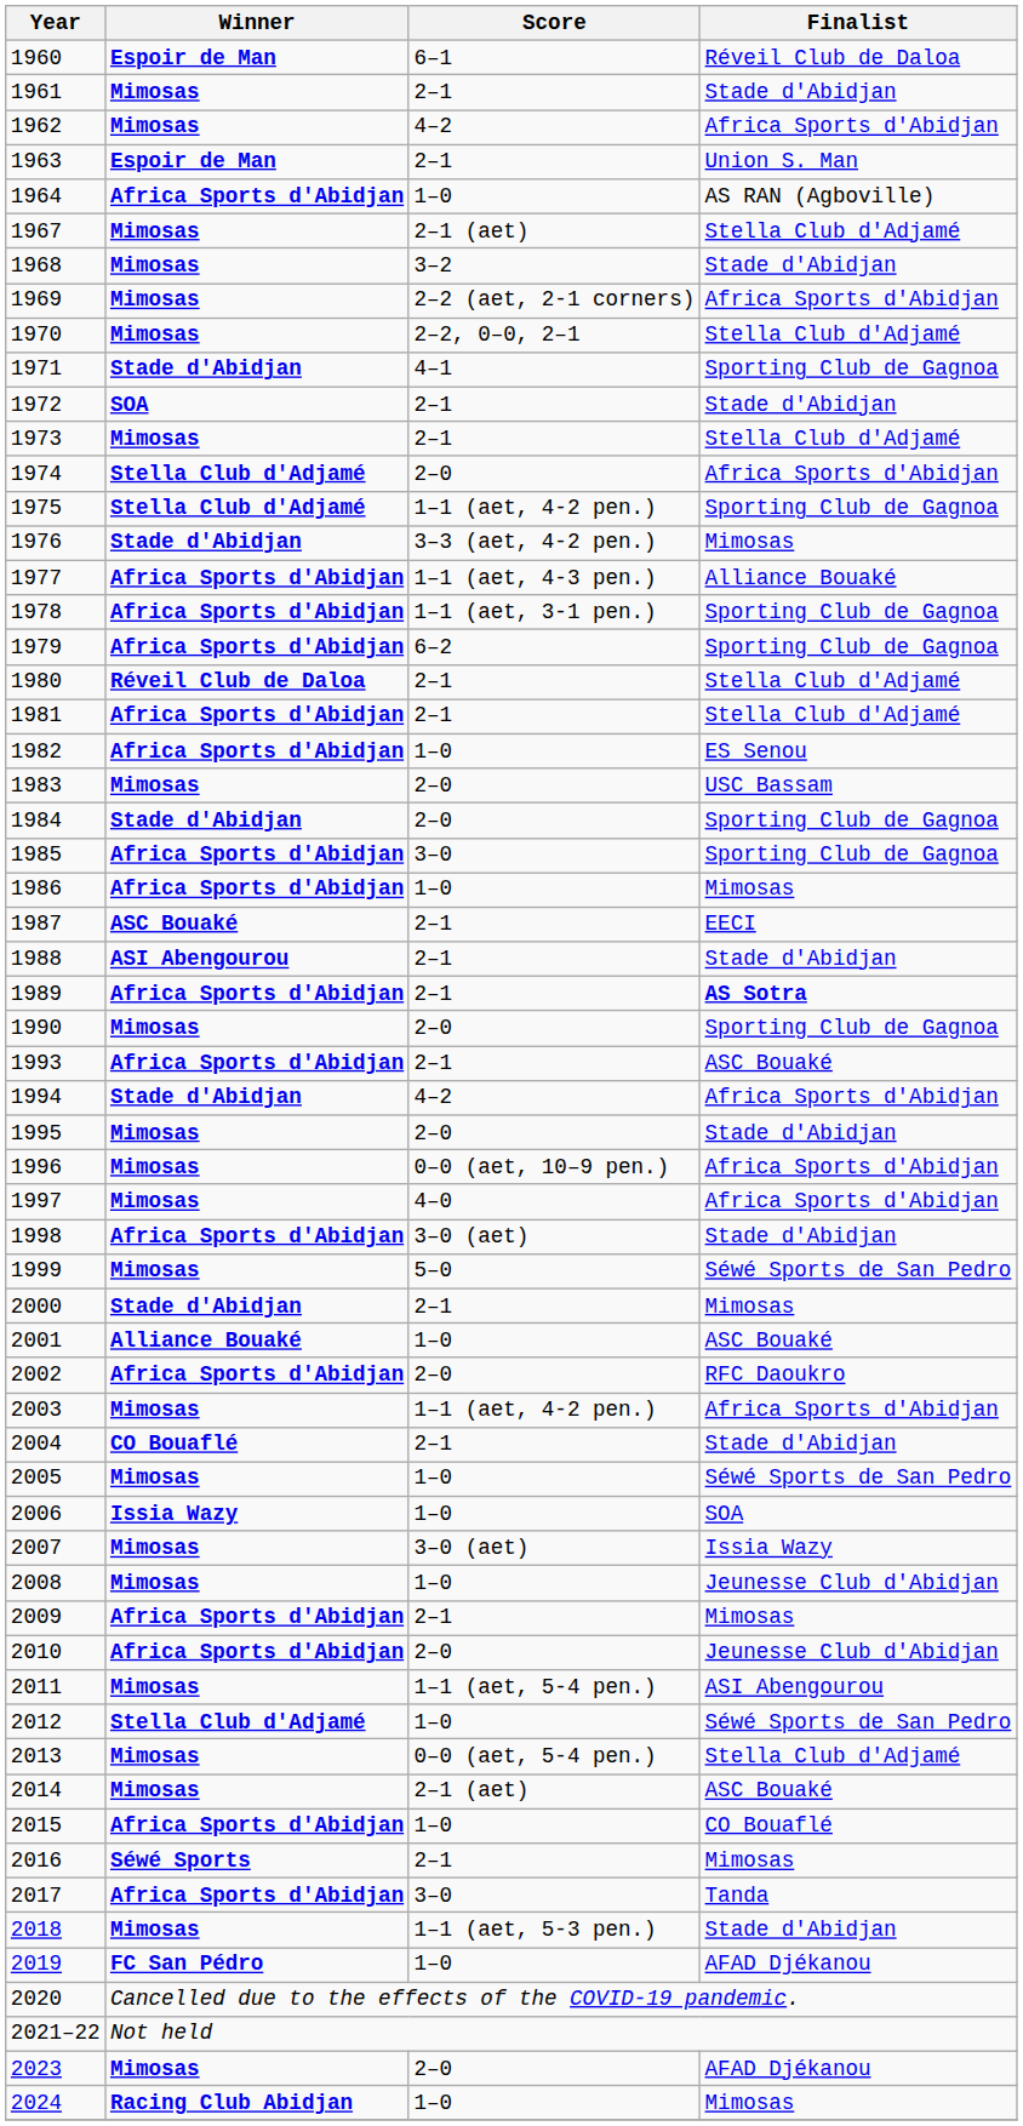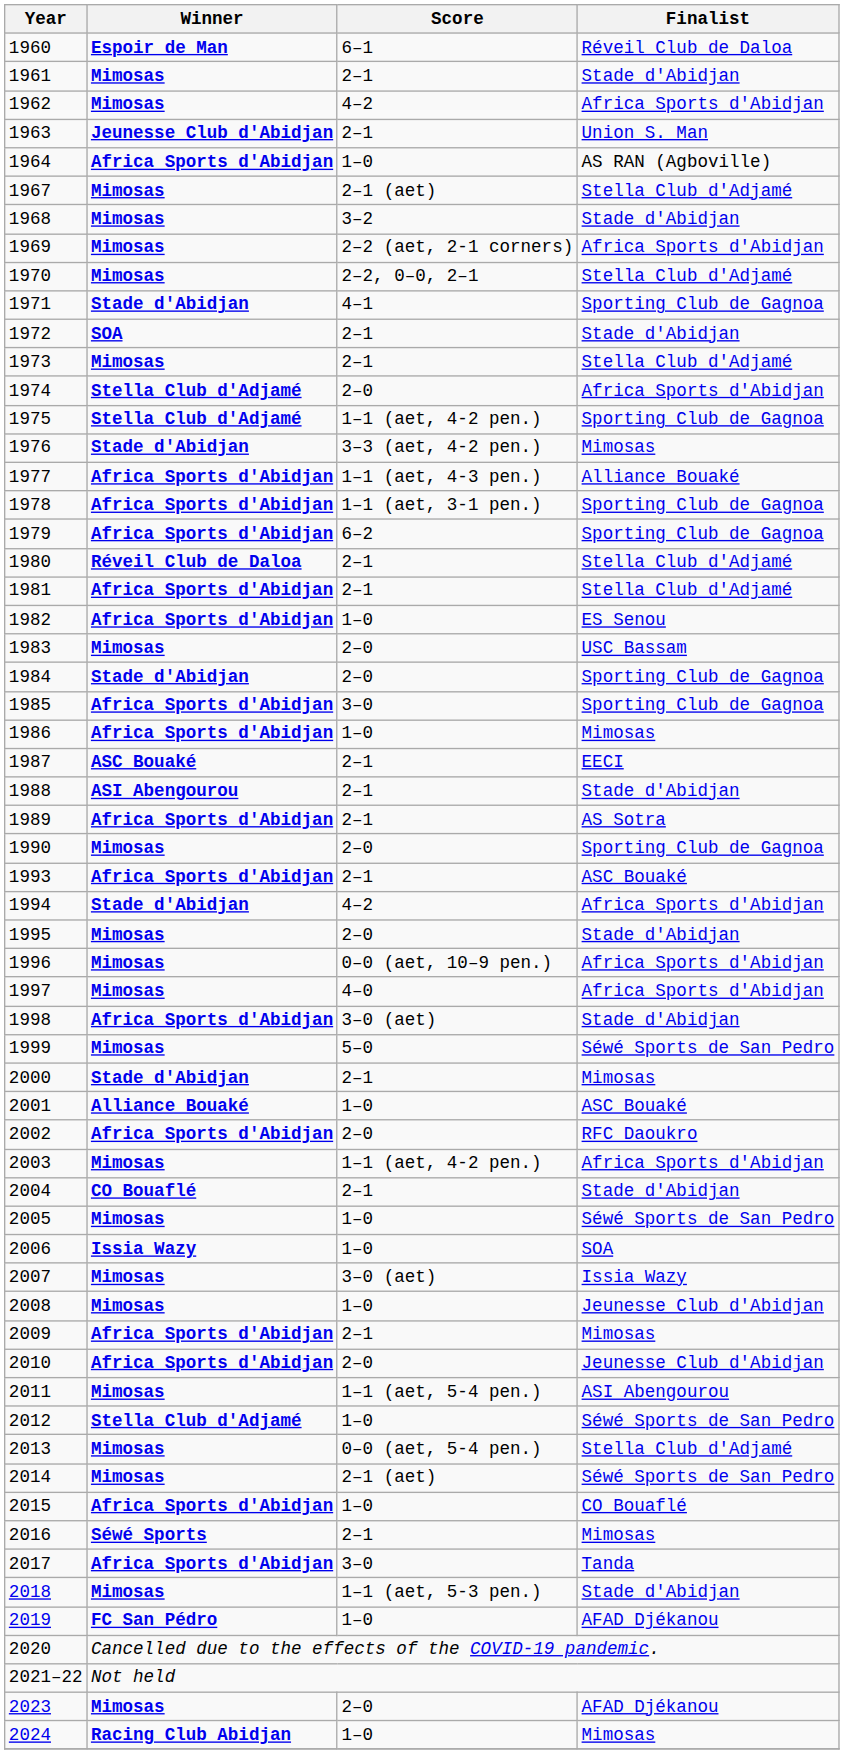1963 | Winner: Espoir de Man -> Jeunesse Club d'Abidjan
1989 | Finalist: bold -> normal
2014 | Finalist: ASC Bouaké -> Séwé Sports de San Pedro
